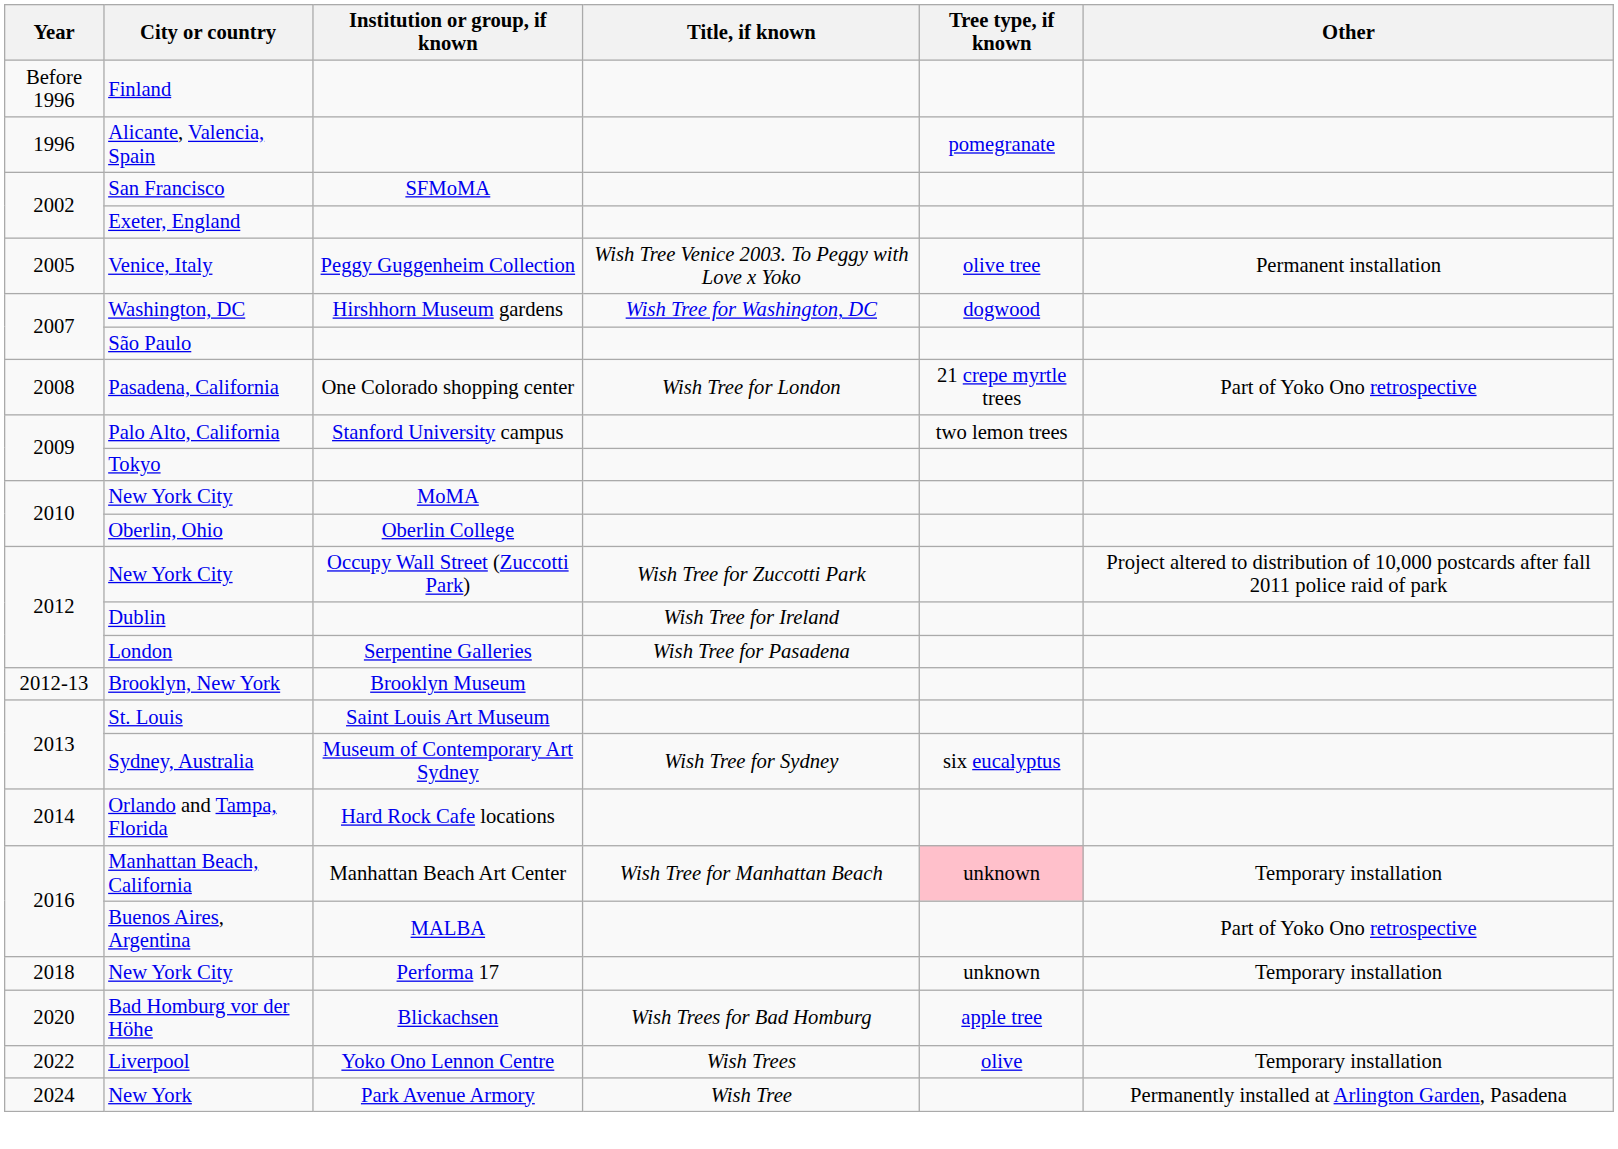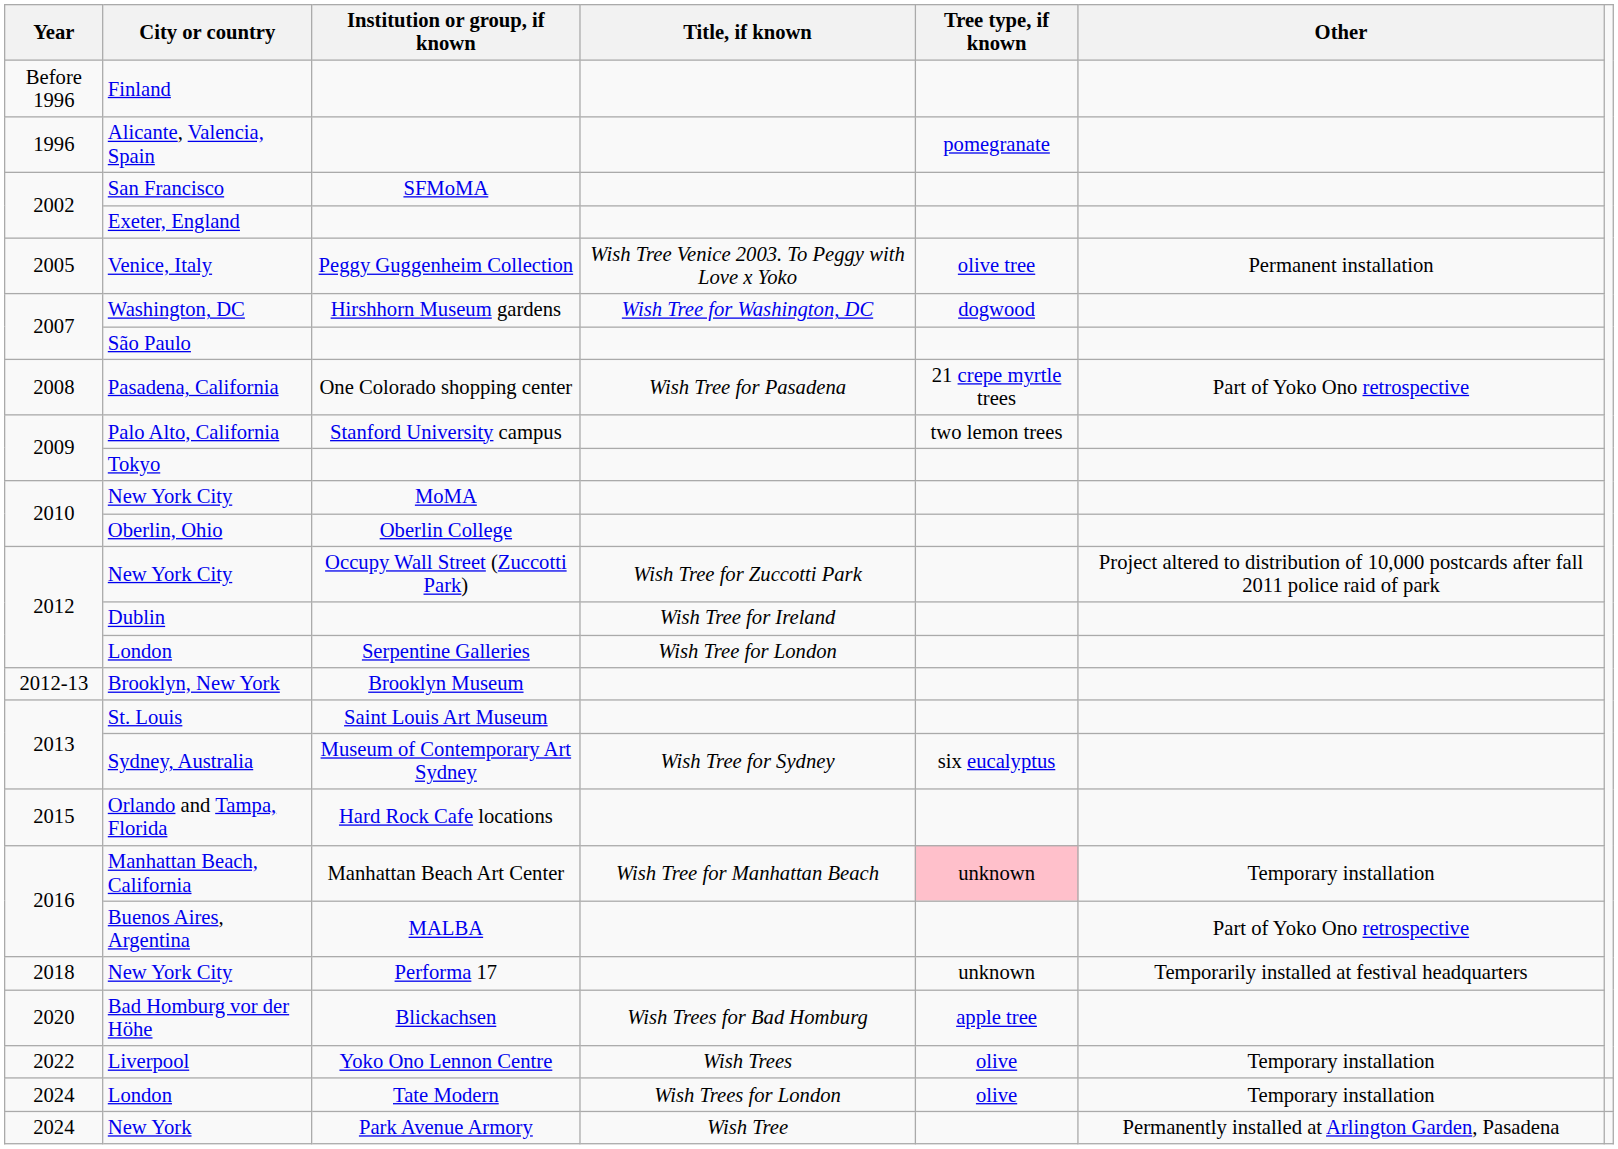Pasadena, California | Title, if known: Wish Tree for London -> Wish Tree for Pasadena
London / Serpentine Galleries | Title, if known: Wish Tree for Pasadena -> Wish Tree for London
Orlando and Tampa, Florida | Year: 2014 -> 2015
New York City / Performa 17 | Other: Temporary installation -> Temporarily installed at festival headquarters
+ row: 2024 | London | Tate Modern | Wish Trees for London | olive | Temporary installation
